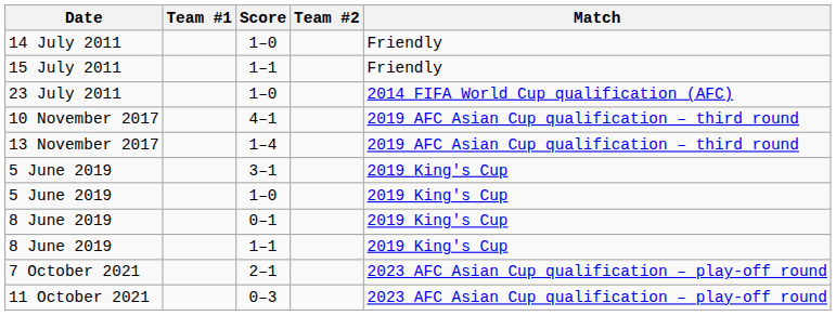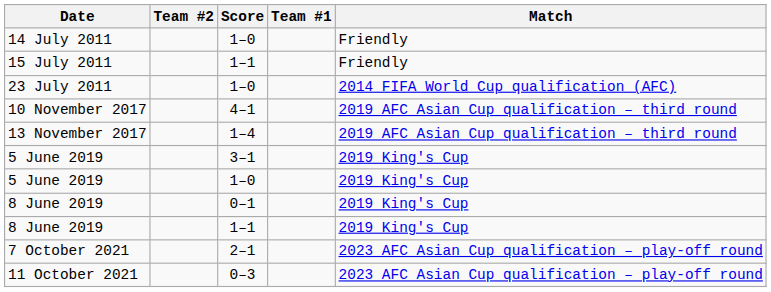columns swapped: Team #1 <-> Team #2
